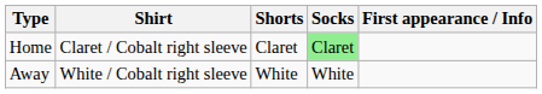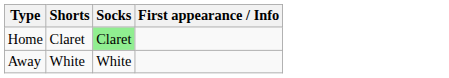- column: Shirt | Claret / Cobalt right sleeve | White / Cobalt right sleeve
